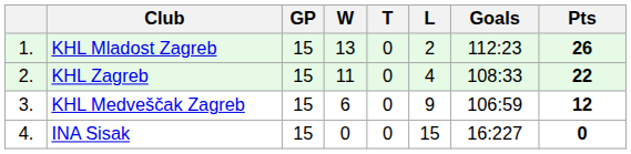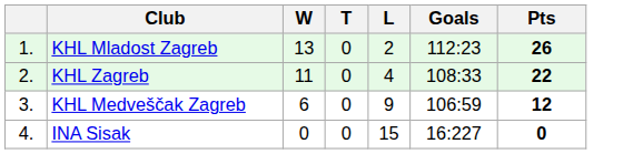- column: GP | 15 | 15 | 15 | 15
